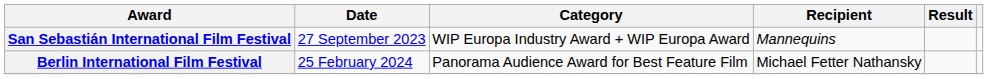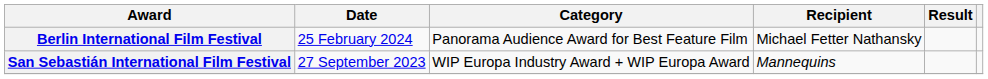rows swapped: San Sebastián International Film Festival <-> Berlin International Film Festival
